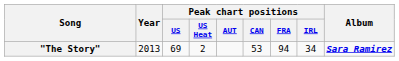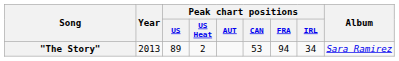"The Story" | Peak chart positions / US: 69 -> 89
"The Story" | Album: bold -> normal
